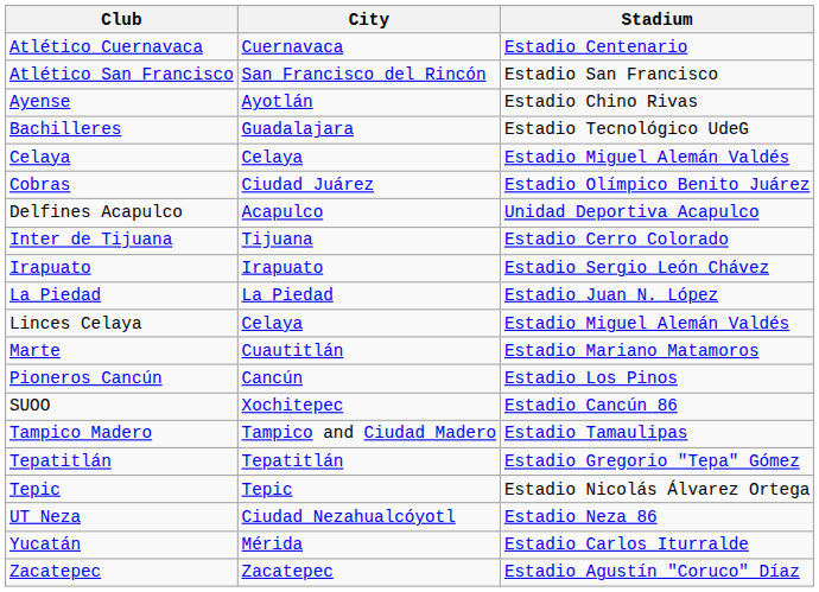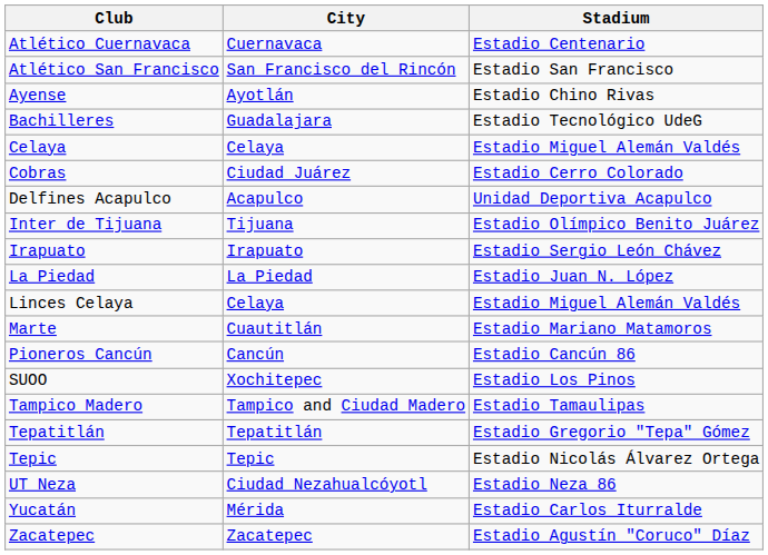Cobras | Stadium: Estadio Olímpico Benito Juárez -> Estadio Cerro Colorado
Inter de Tijuana | Stadium: Estadio Cerro Colorado -> Estadio Olímpico Benito Juárez
Pioneros Cancún | Stadium: Estadio Los Pinos -> Estadio Cancún 86
SUOO | Stadium: Estadio Cancún 86 -> Estadio Los Pinos
